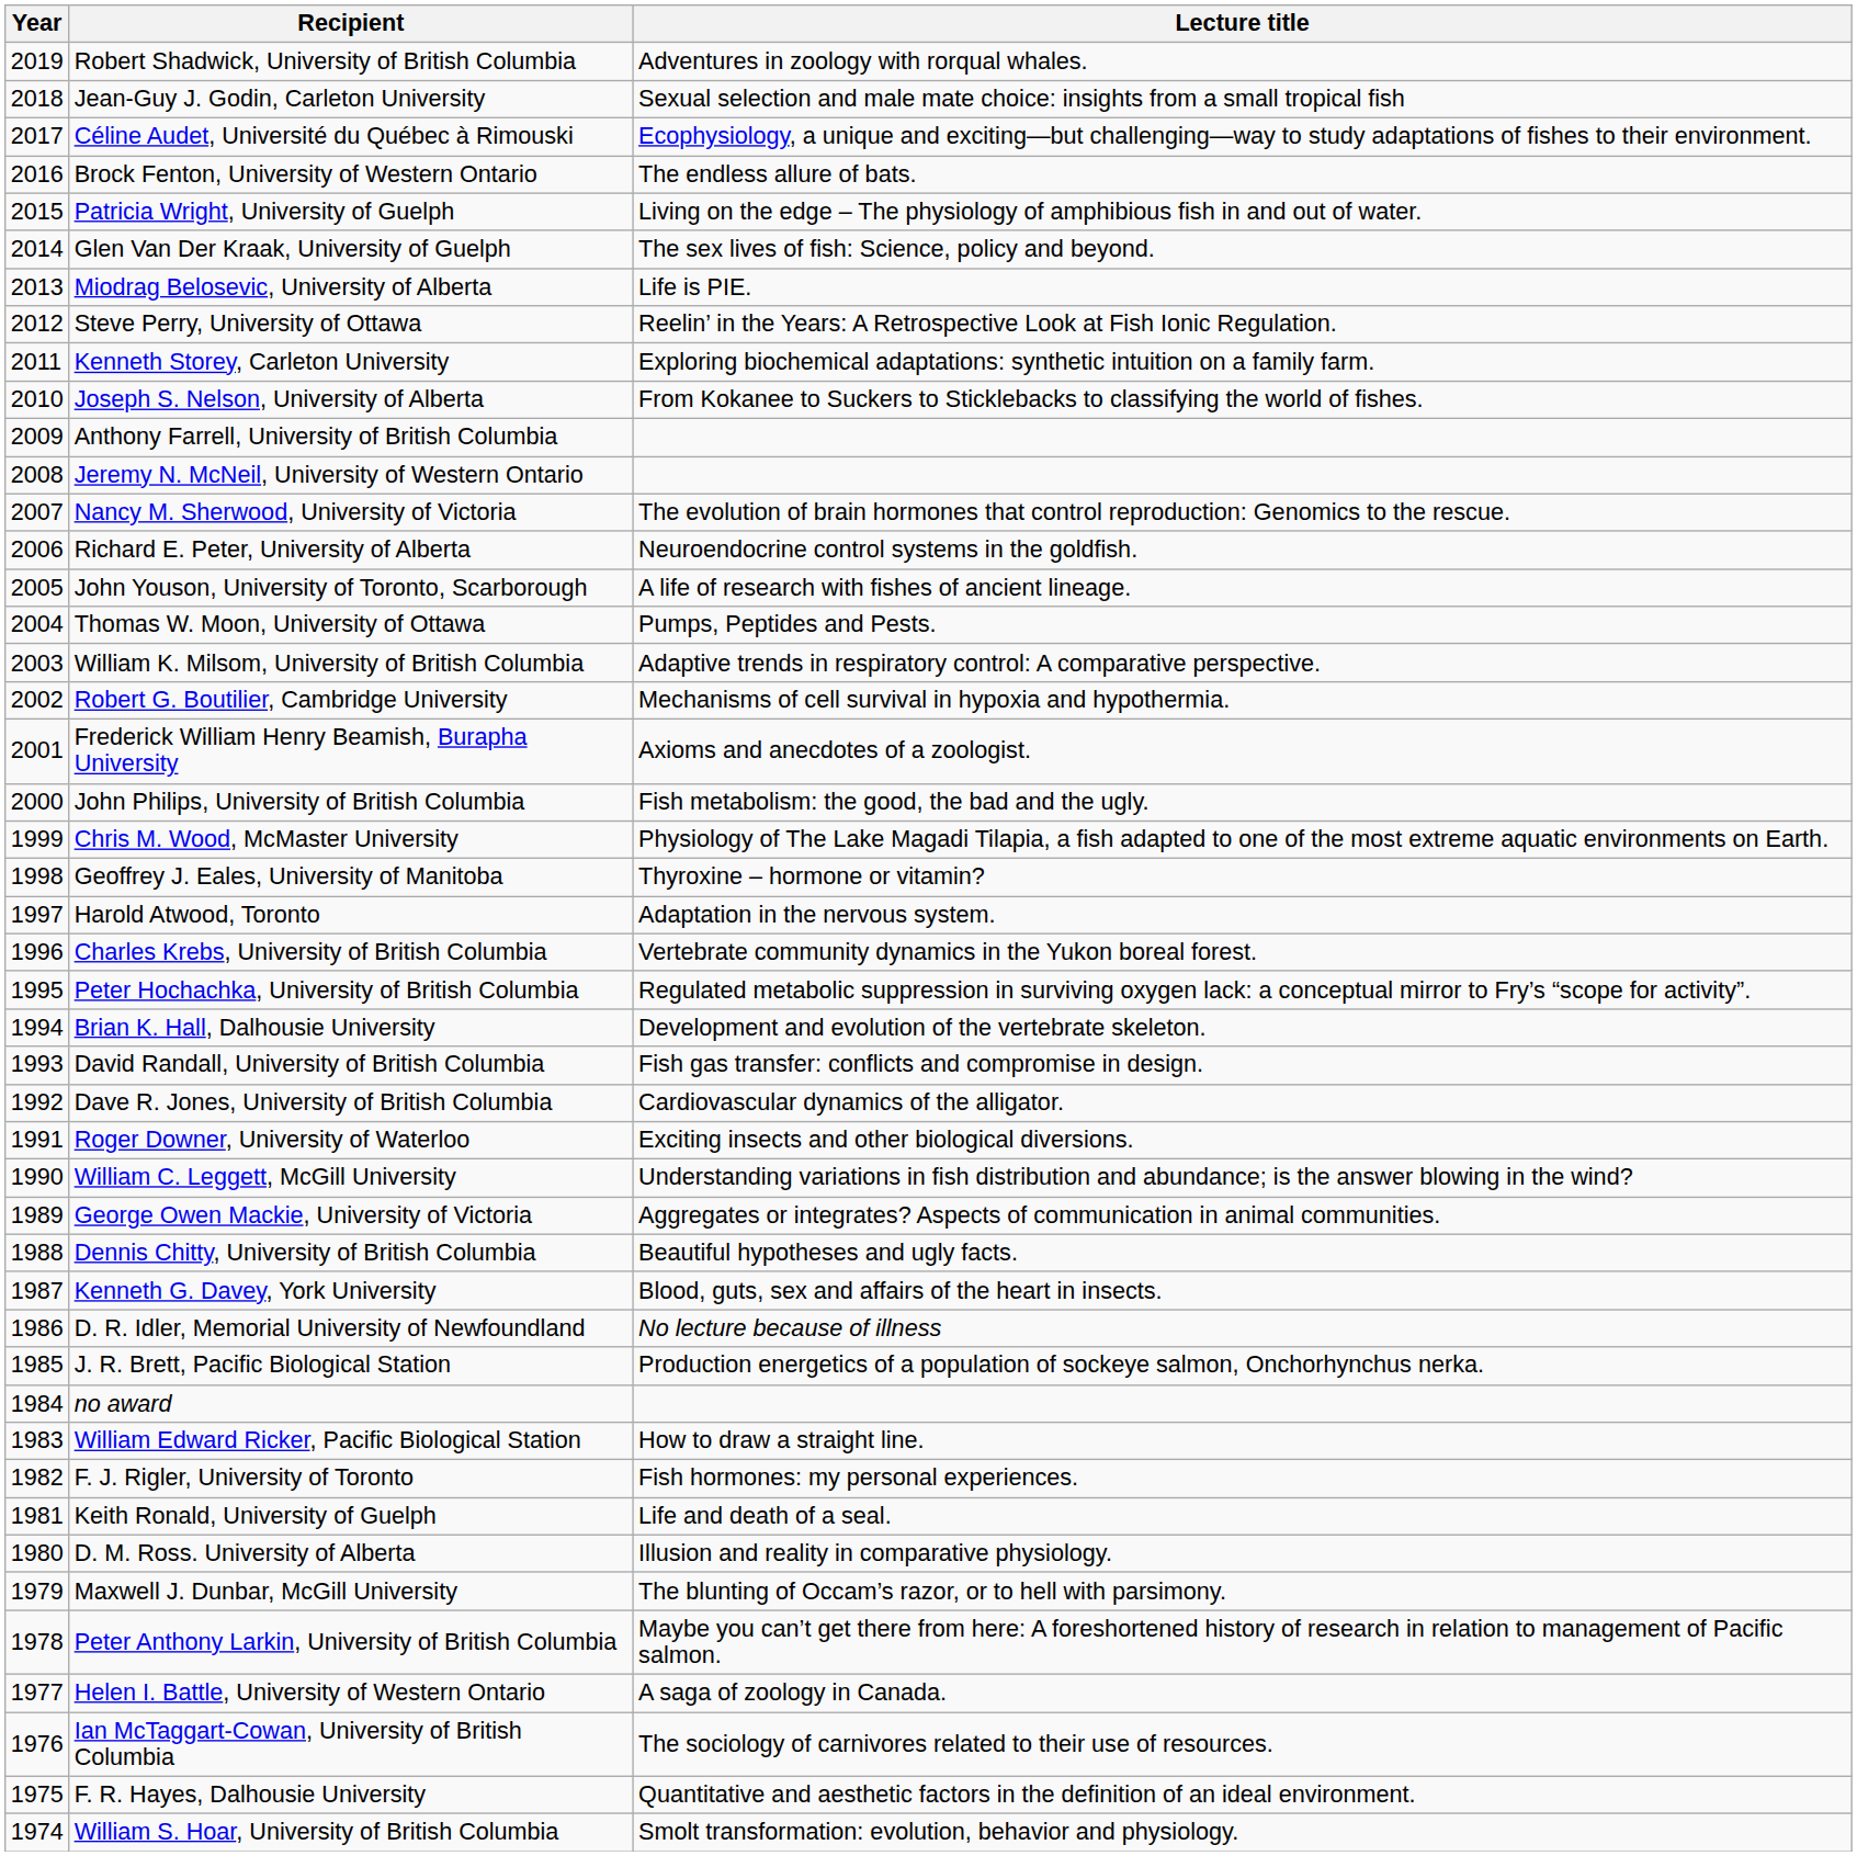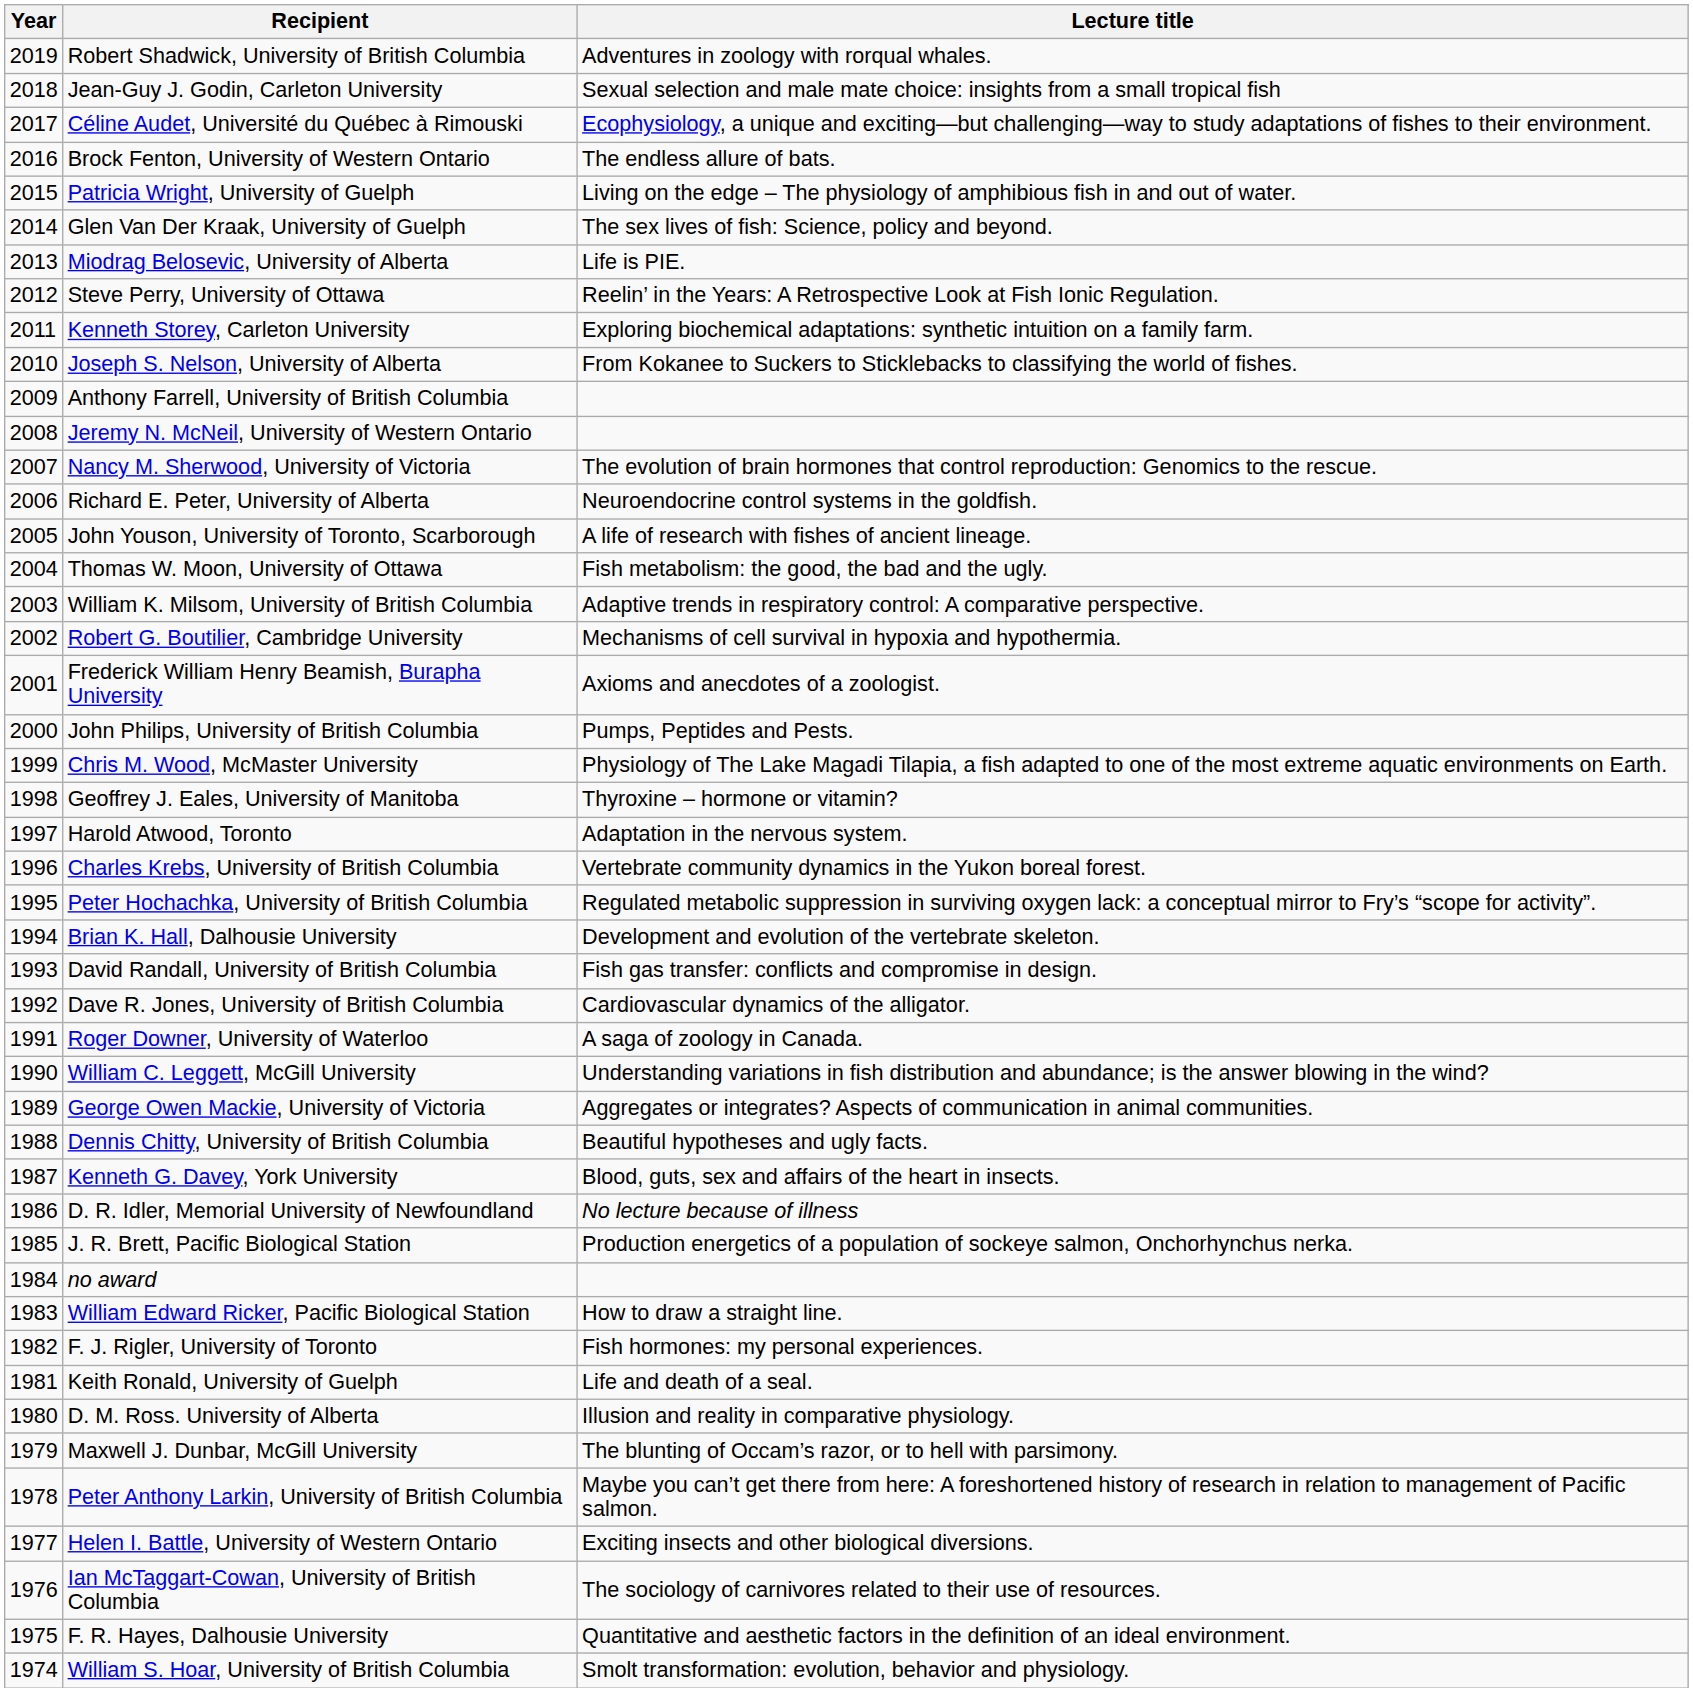Thomas W. Moon, University of Ottawa | Lecture title: Pumps, Peptides and Pests. -> Fish metabolism: the good, the bad and the ugly.
John Philips, University of British Columbia | Lecture title: Fish metabolism: the good, the bad and the ugly. -> Pumps, Peptides and Pests.
Roger Downer, University of Waterloo | Lecture title: Exciting insects and other biological diversions. -> A saga of zoology in Canada.
Helen I. Battle, University of Western Ontario | Lecture title: A saga of zoology in Canada. -> Exciting insects and other biological diversions.
